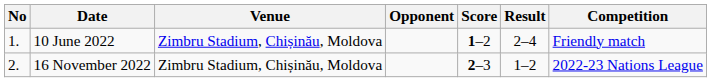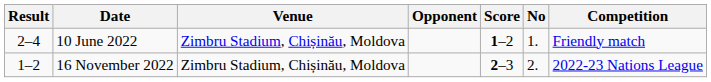columns swapped: No <-> Result
